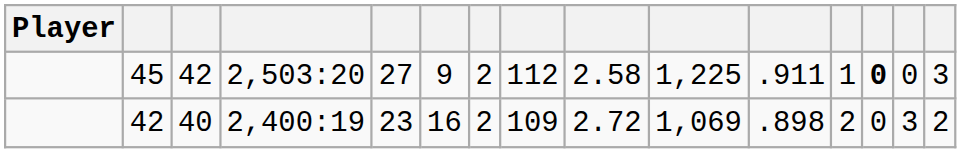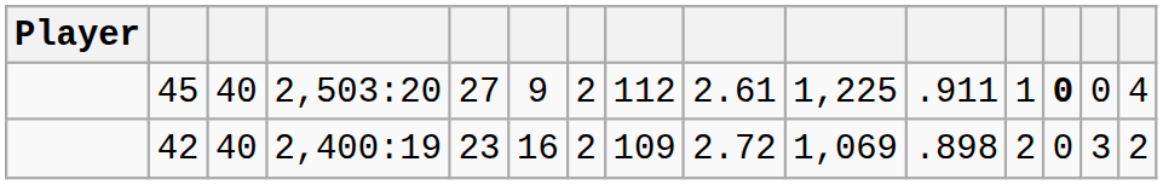45 | column 3: 42 -> 40
45 | column 9: 2.58 -> 2.61
45 | column 15: 3 -> 4
